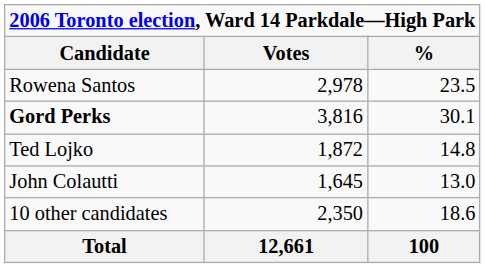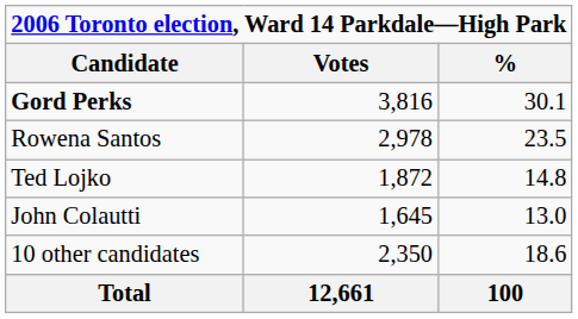rows swapped: Gord Perks <-> Rowena Santos
